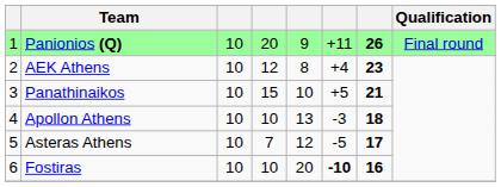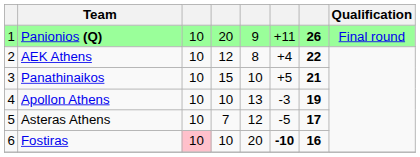AEK Athens | column 7: 23 -> 22
Apollon Athens | column 7: 18 -> 19
Fostiras | column 3: no background -> pink background
